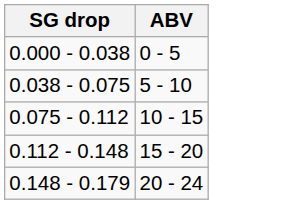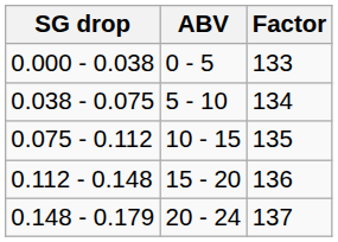+ column: Factor | 133 | 134 | 135 | 136 | 137
